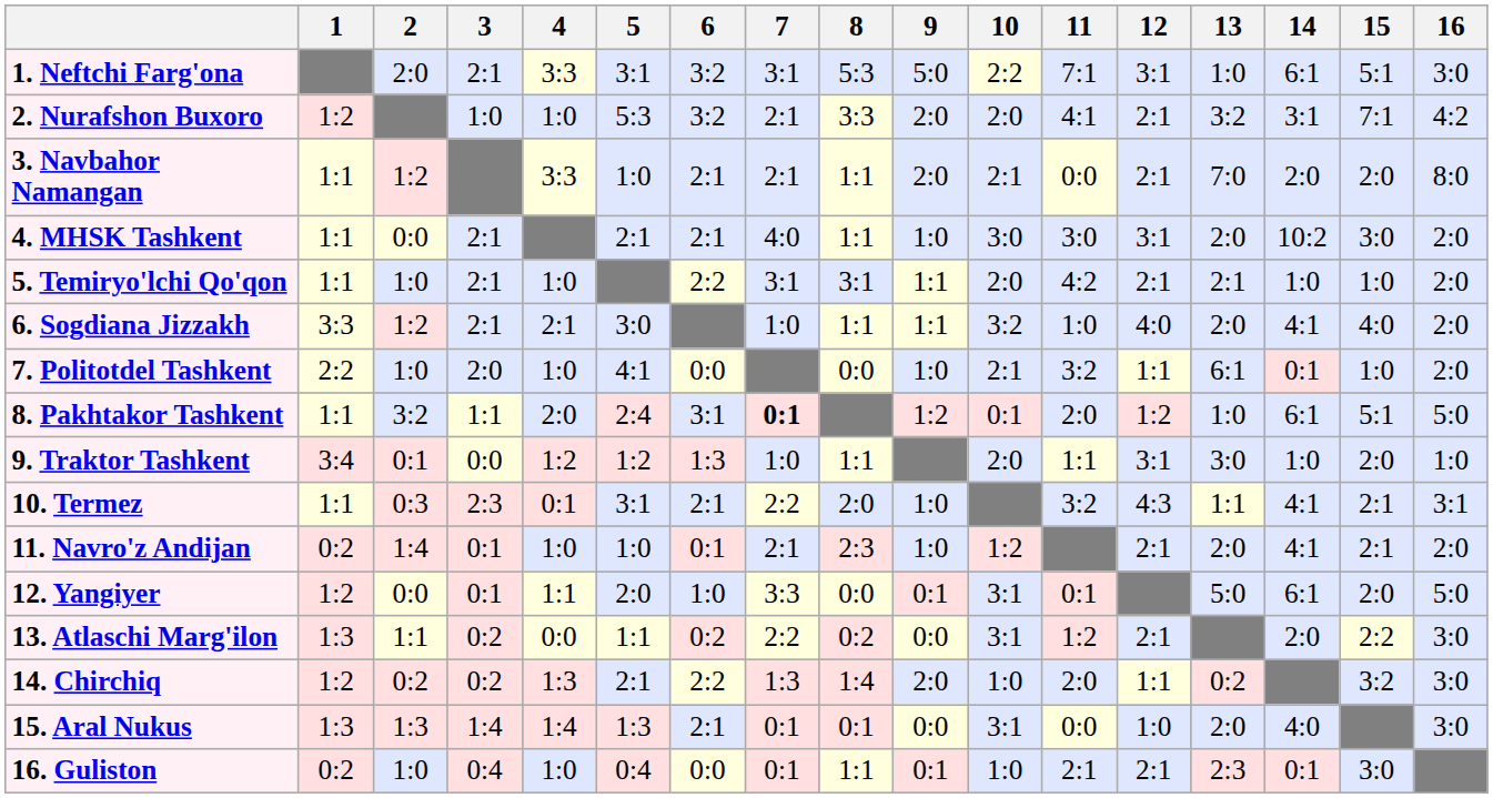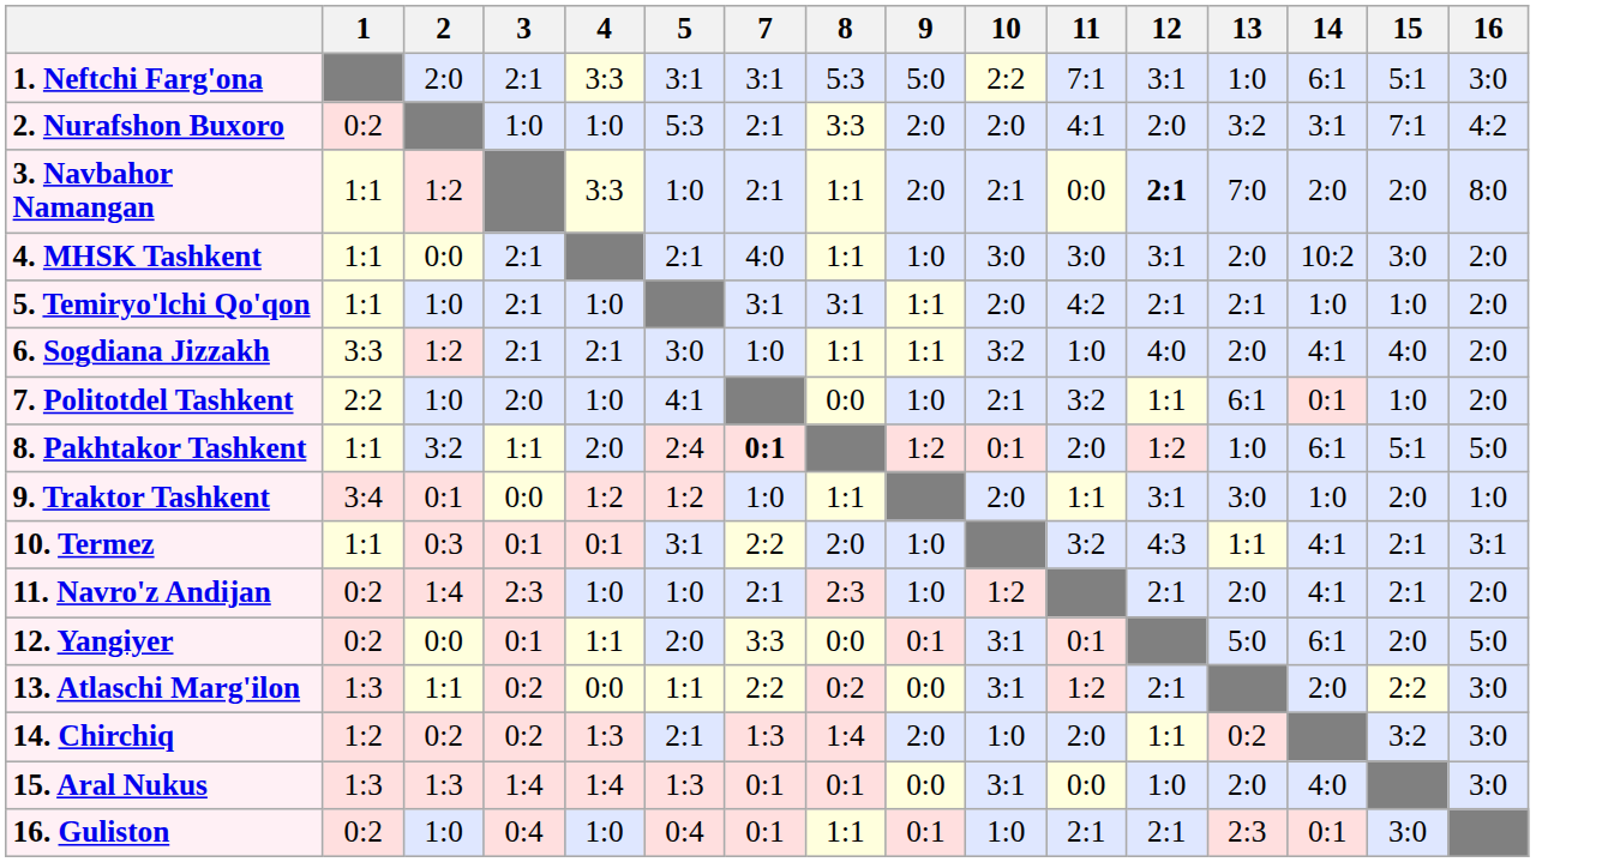- column: 6 | 3:2 | 3:2 | 2:1 | 2:1 | 2:2 | 0:0 | 3:1 | 1:3 | 2:1 | 0:1 | 1:0 | 0:2 | 2:2 | 2:1 | 0:0
2. Nurafshon Buxoro | 1: 1:2 -> 0:2
2. Nurafshon Buxoro | 12: 2:1 -> 2:0
3. Navbahor Namangan | 12: normal -> bold
10. Termez | 3: 2:3 -> 0:1
11. Navro'z Andijan | 3: 0:1 -> 2:3
12. Yangiyer | 1: 1:2 -> 0:2
